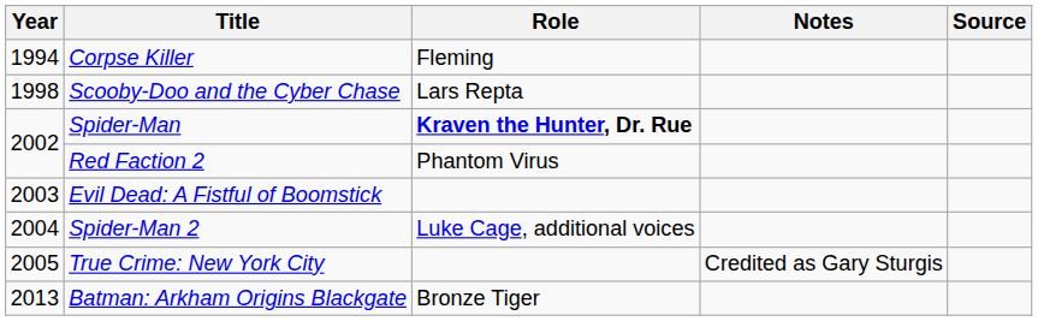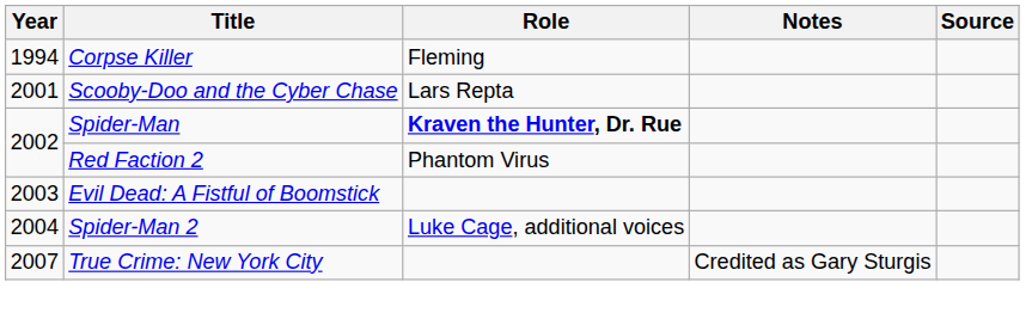Scooby-Doo and the Cyber Chase | Year: 1998 -> 2001
True Crime: New York City | Year: 2005 -> 2007
- row: 2013 | Batman: Arkham Origins Blackgate | Bronze Tiger
